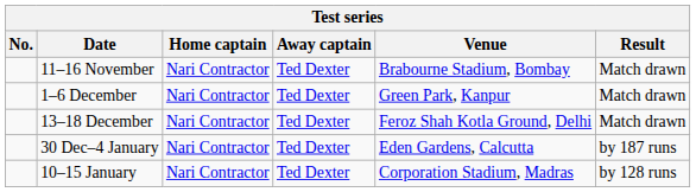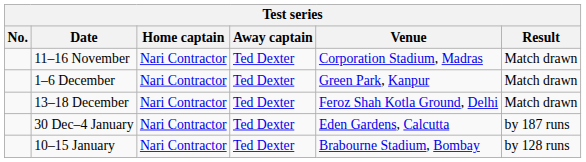11–16 November | Venue: Brabourne Stadium, Bombay -> Corporation Stadium, Madras
10–15 January | Venue: Corporation Stadium, Madras -> Brabourne Stadium, Bombay
